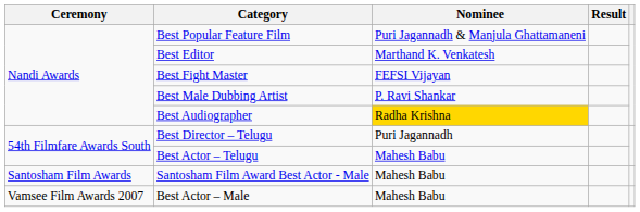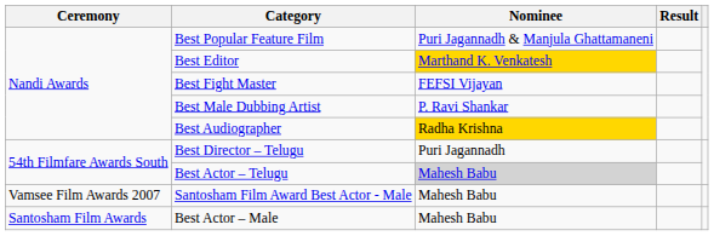Best Editor | Nominee: no background -> gold background
Best Actor – Telugu | Nominee: no background -> lightgrey background
Santosham Film Award Best Actor - Male | Ceremony: Santosham Film Awards -> Vamsee Film Awards 2007
Best Actor – Male | Ceremony: Vamsee Film Awards 2007 -> Santosham Film Awards
